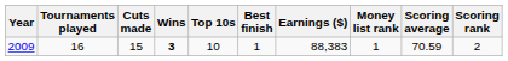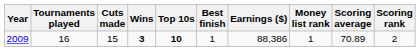2009 | Top 10s: normal -> bold
2009 | Earnings ($): 88,383 -> 88,386
2009 | Scoring average: 70.59 -> 70.89
